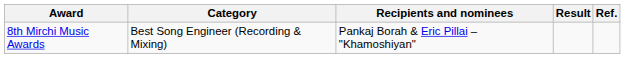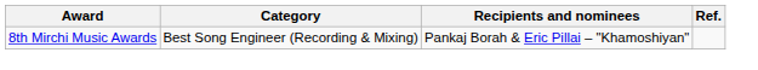- column: Result
